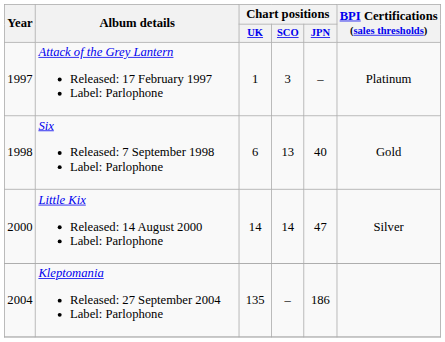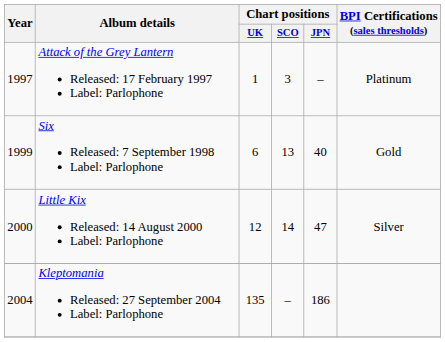Six Released: 7 September 1998 Label: Parlophone | Year: 1998 -> 1999
Little Kix Released: 14 August 2000 Label: Parlophone | Chart positions / UK: 14 -> 12
